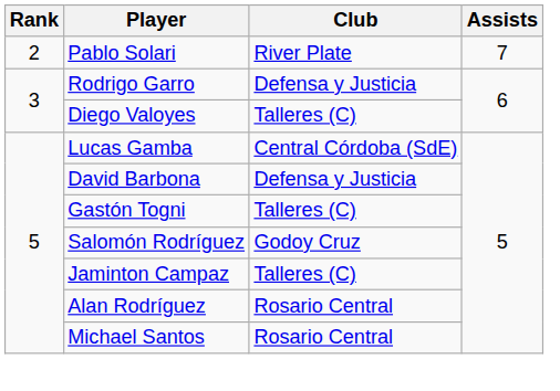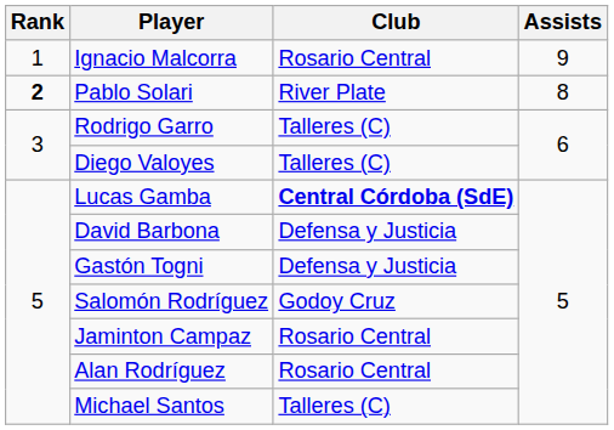+ row: 1 | Ignacio Malcorra | Rosario Central | 9
Pablo Solari | Rank: normal -> bold
Pablo Solari | Assists: 7 -> 8
Rodrigo Garro | Club: Defensa y Justicia -> Talleres (C)
Lucas Gamba | Club: normal -> bold
Gastón Togni | Club: Talleres (C) -> Defensa y Justicia
Jaminton Campaz | Club: Talleres (C) -> Rosario Central
Michael Santos | Club: Rosario Central -> Talleres (C)
